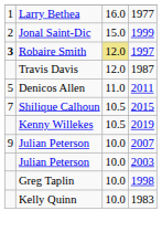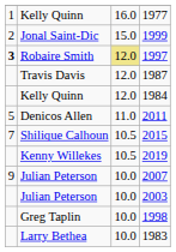1977 | column 2: Larry Bethea -> Kelly Quinn
+ row: Kelly Quinn | 12.0 | 1984
1983 | column 2: Kelly Quinn -> Larry Bethea
